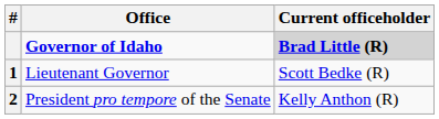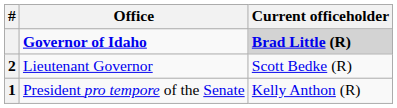Lieutenant Governor | #: 1 -> 2
President pro tempore of the Senate | #: 2 -> 1
